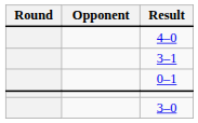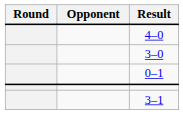rows swapped: 3–1 <-> 3–0
